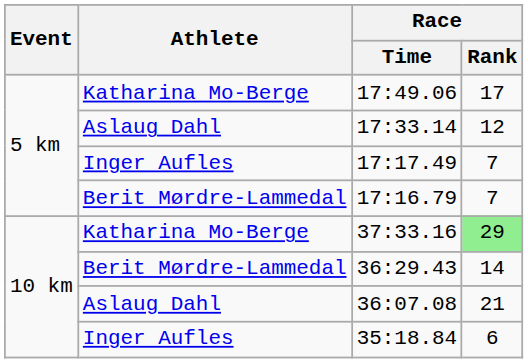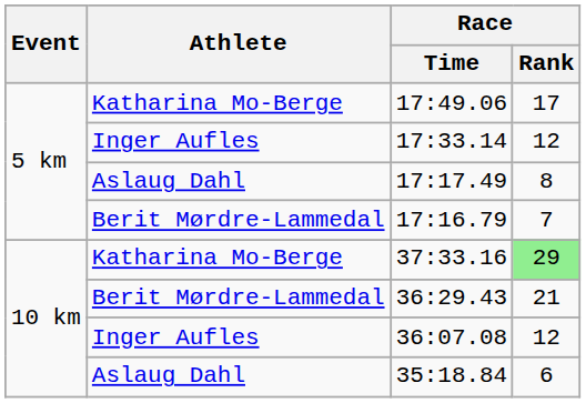17:33.14 | Athlete: Aslaug Dahl -> Inger Aufles
17:17.49 | Athlete: Inger Aufles -> Aslaug Dahl
17:17.49 | Race / Rank: 7 -> 8
36:29.43 | Race / Rank: 14 -> 21
36:07.08 | Athlete: Aslaug Dahl -> Inger Aufles
36:07.08 | Race / Rank: 21 -> 12
35:18.84 | Athlete: Inger Aufles -> Aslaug Dahl
